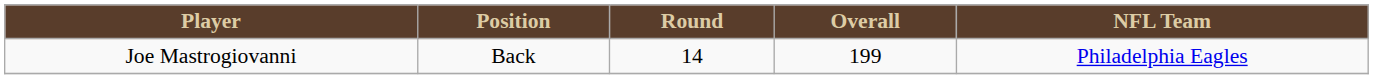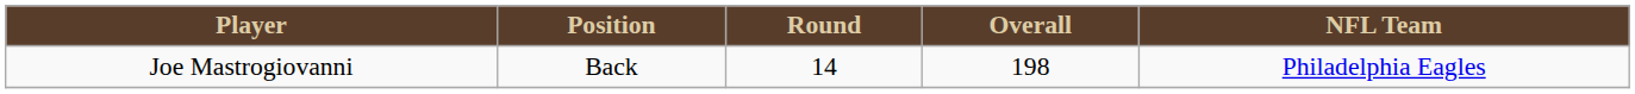Joe Mastrogiovanni | Overall: 199 -> 198
